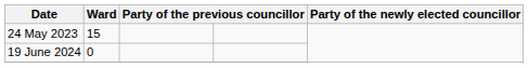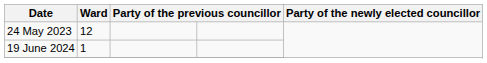24 May 2023 | Ward: 15 -> 12
19 June 2024 | Ward: 0 -> 1
